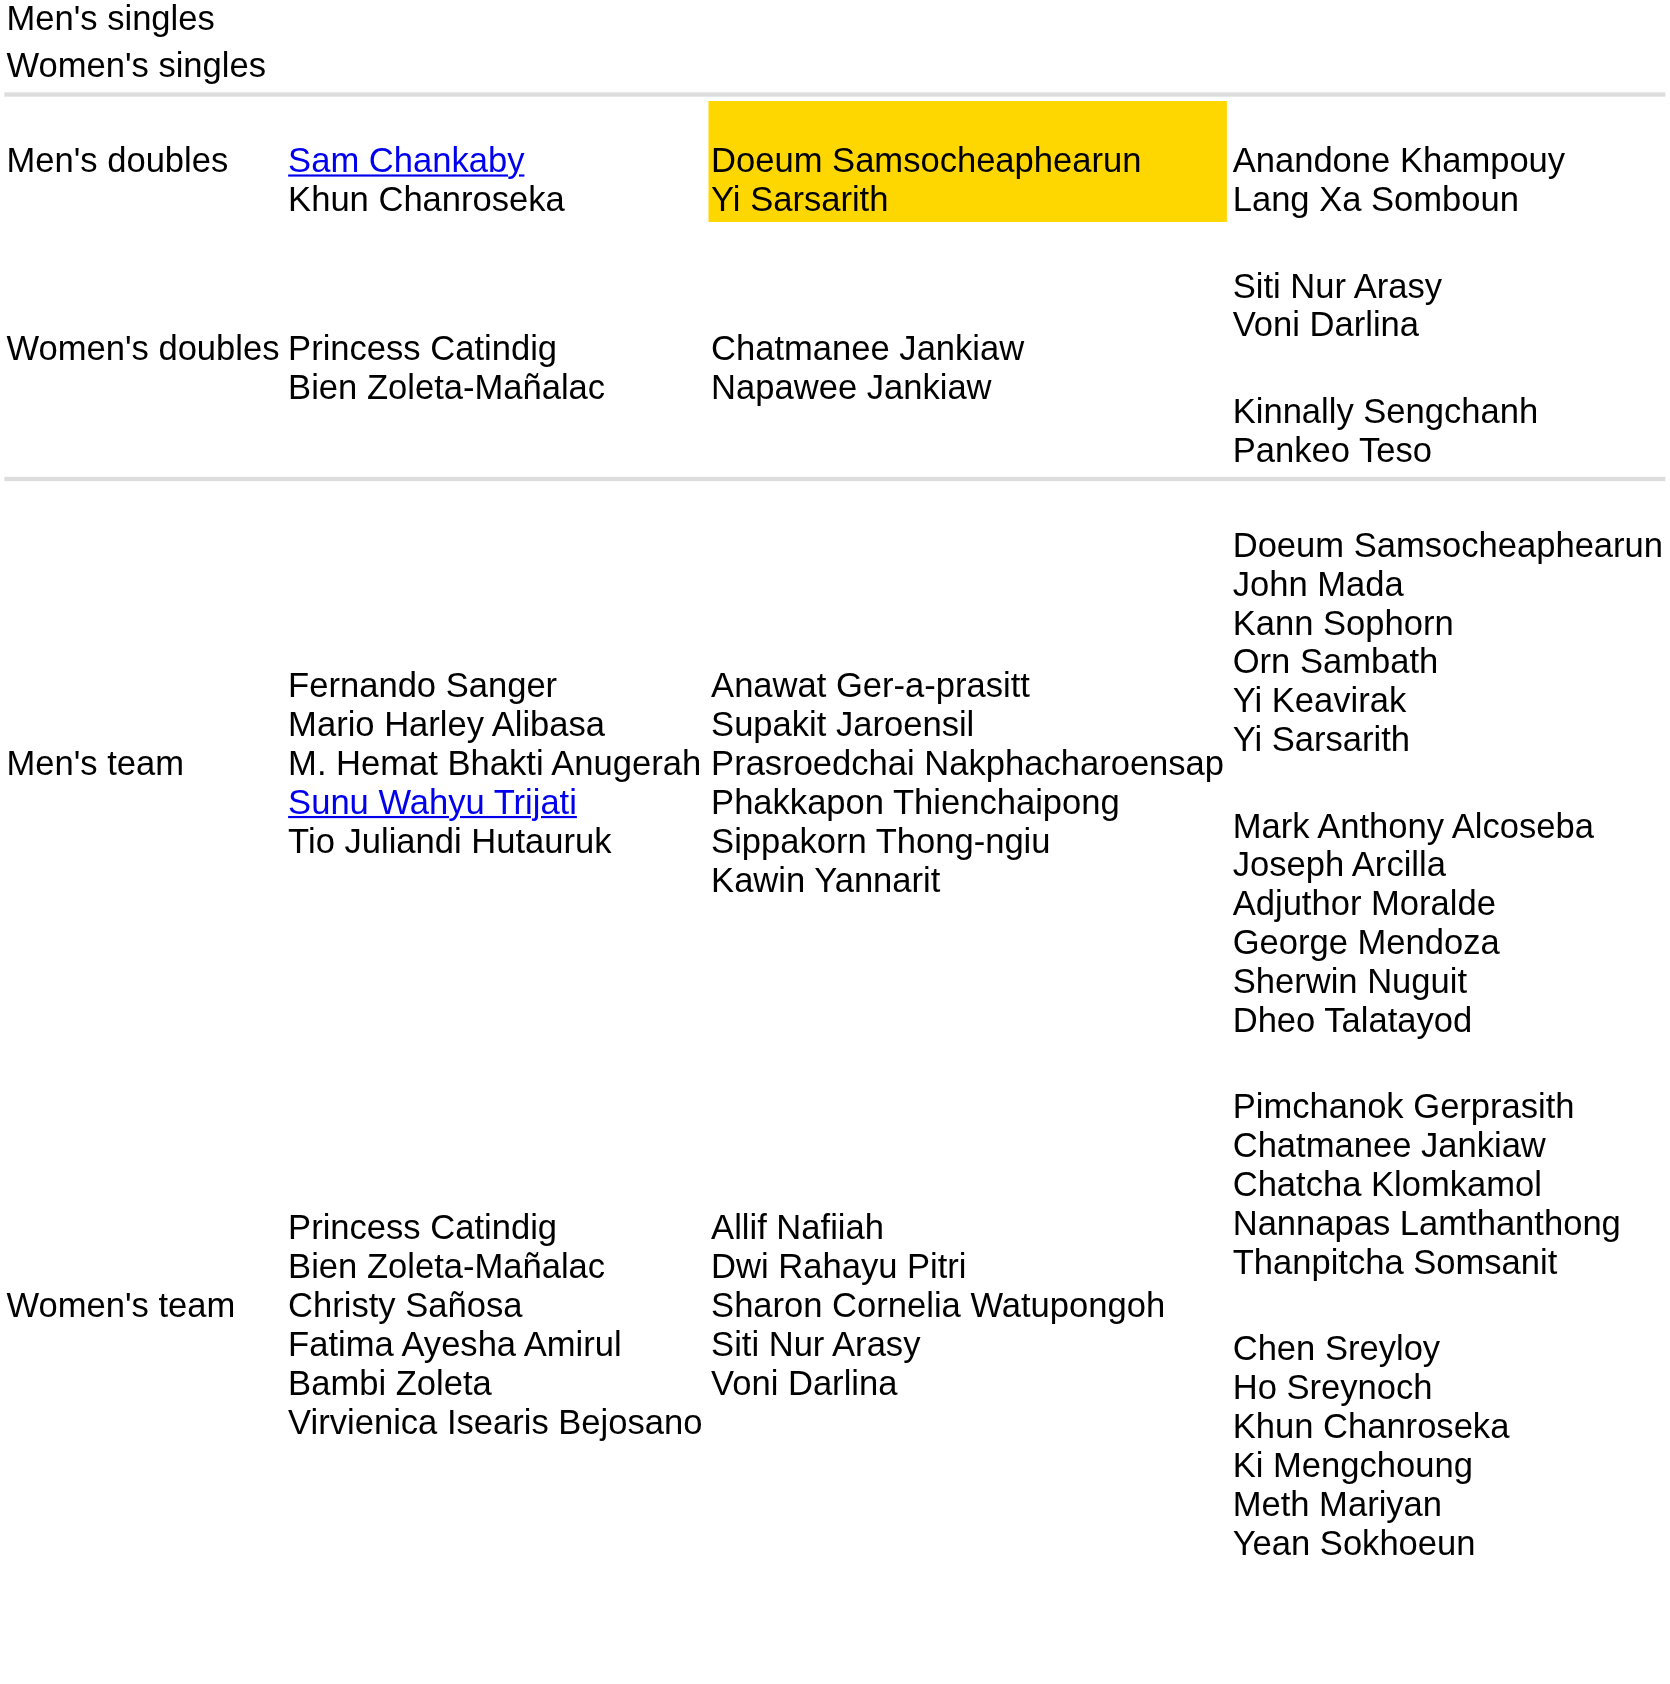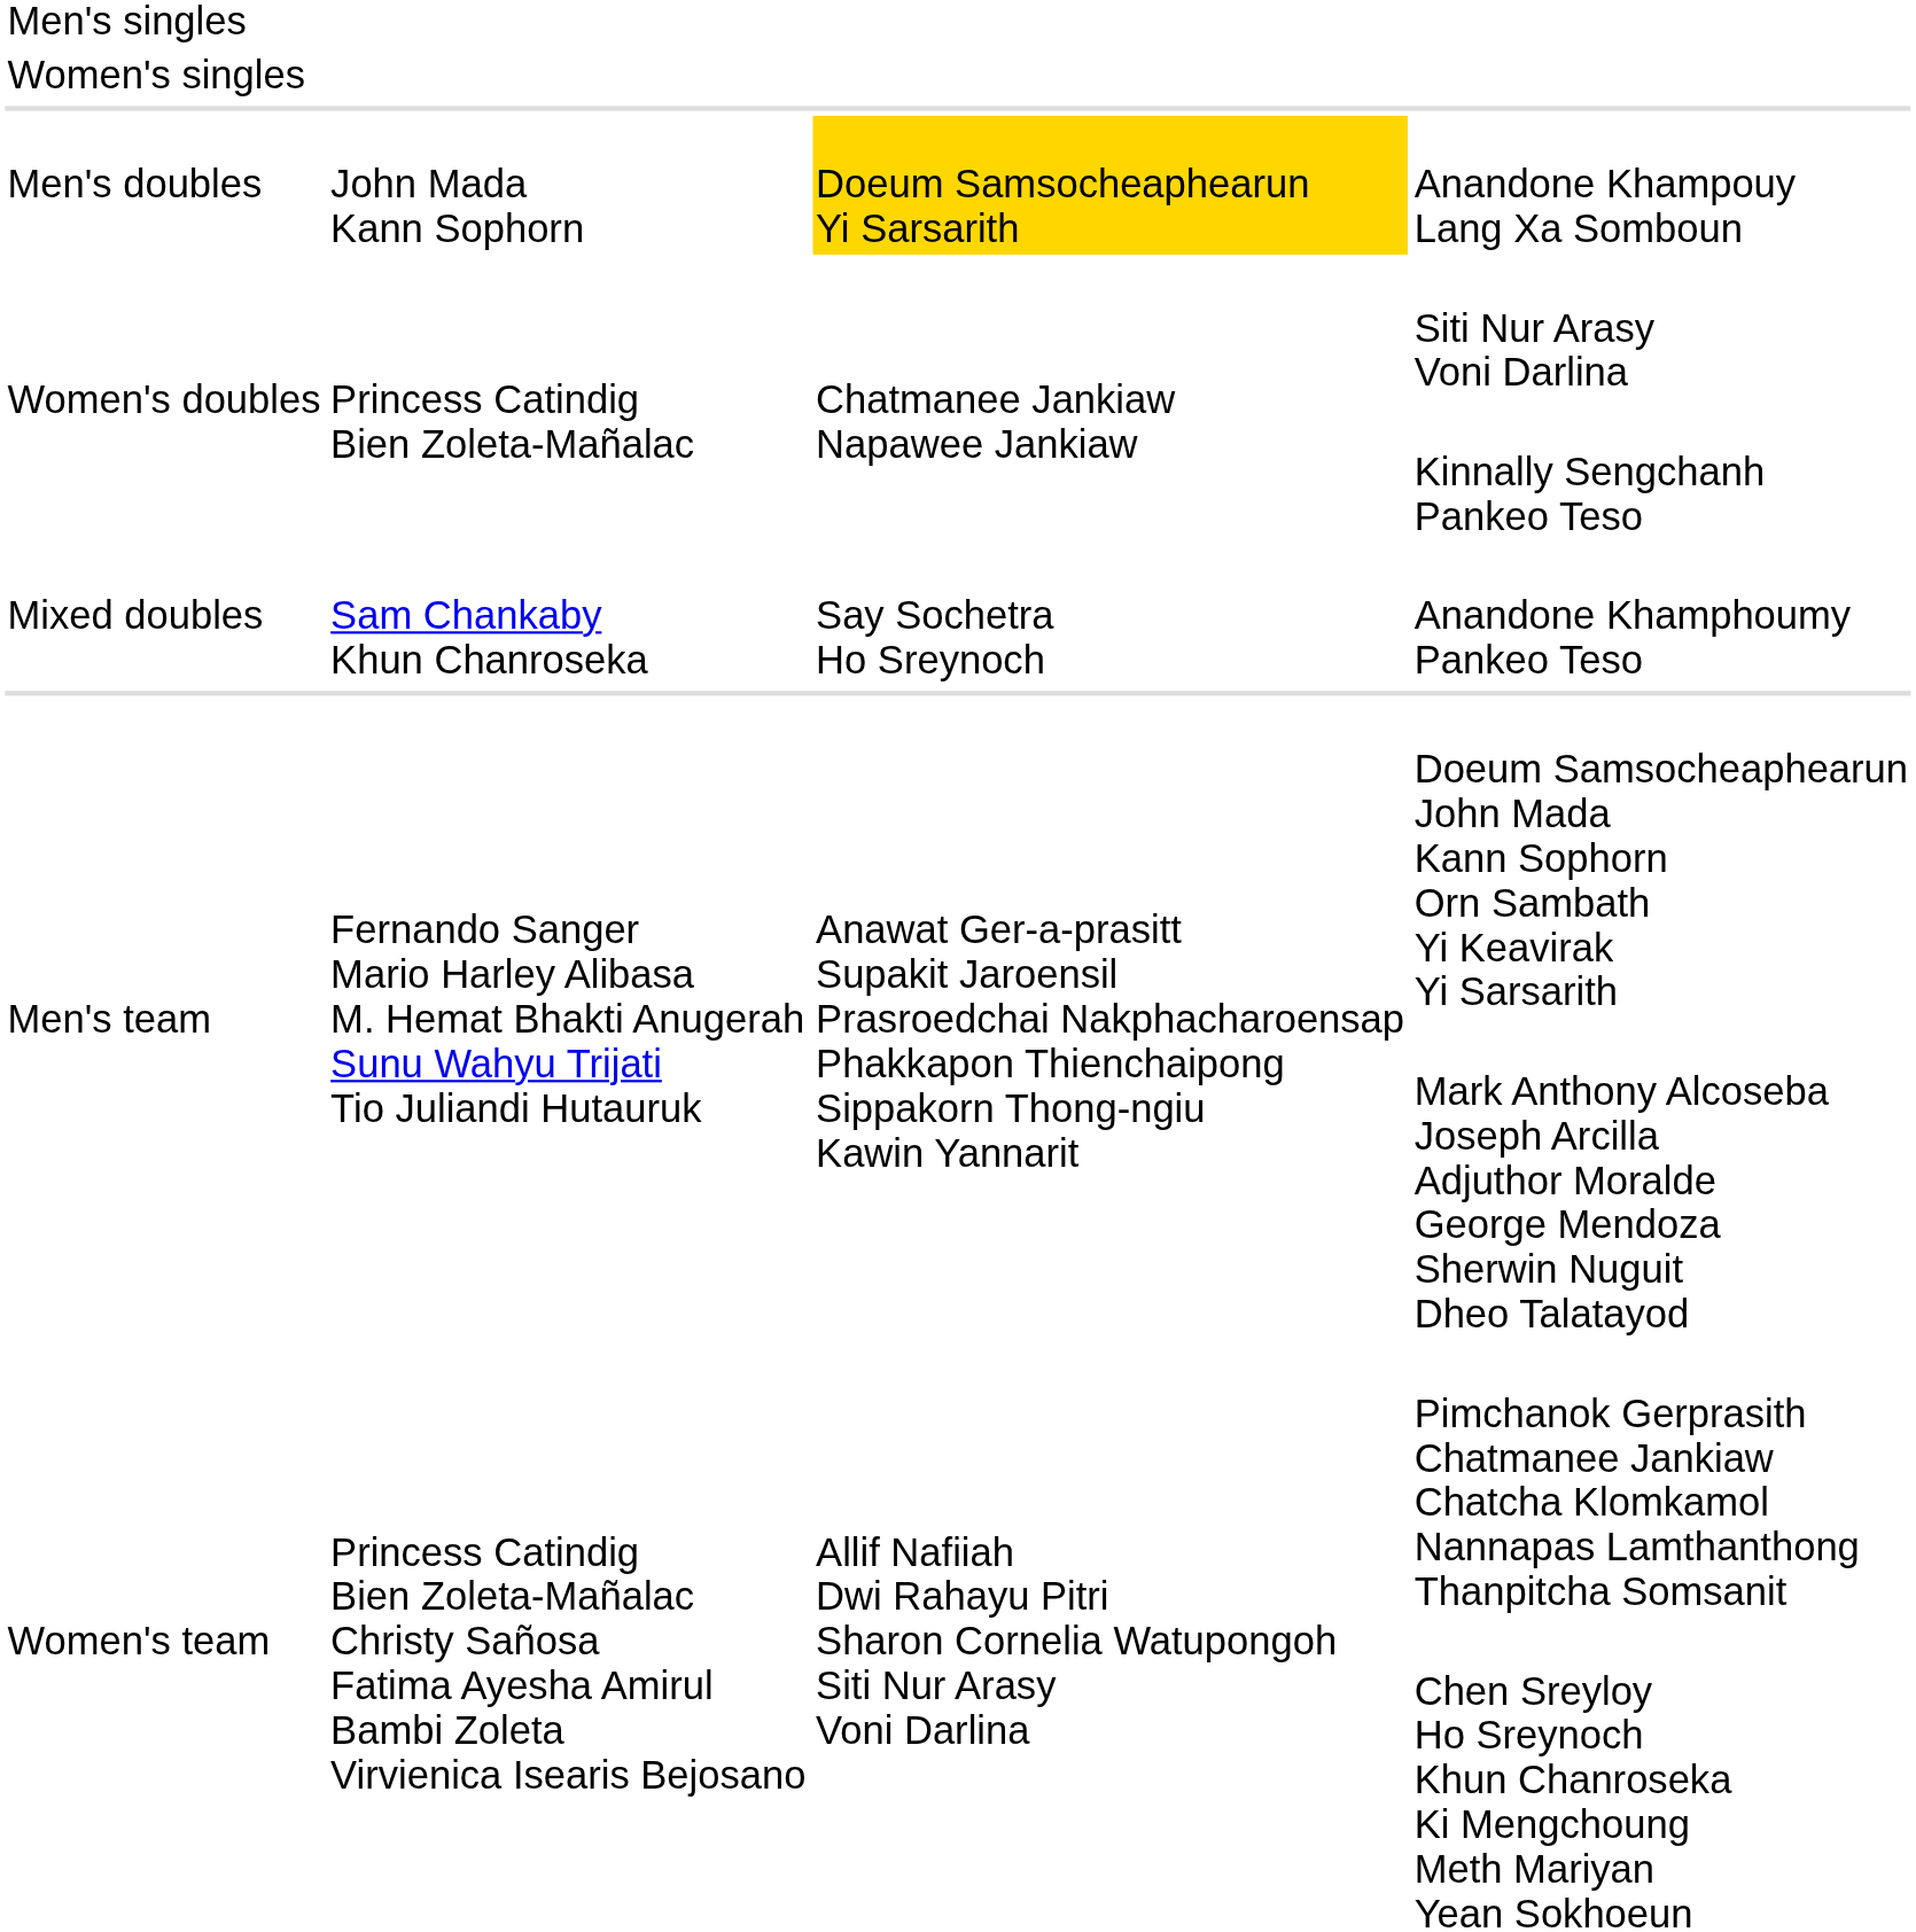Anandone Khampouy Lang Xa Somboun | column 2: Sam Chankaby Khun Chanroseka -> John Mada Kann Sophorn
+ row: Mixed doubles | Sam Chankaby Khun Chanroseka | Say Sochetra Ho Sreynoch | Anandone Khamphoumy Pankeo Teso
